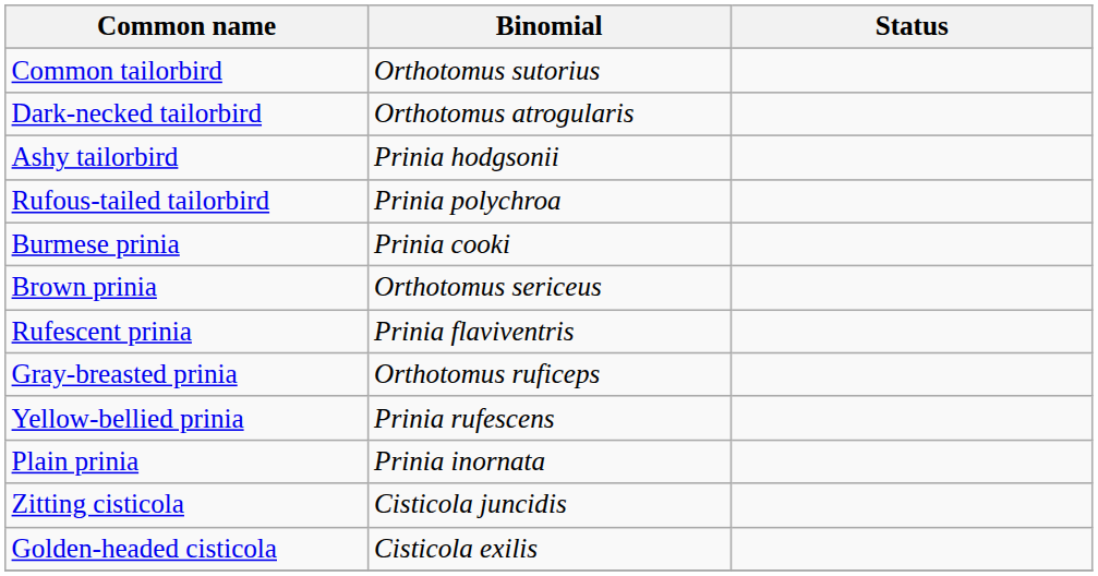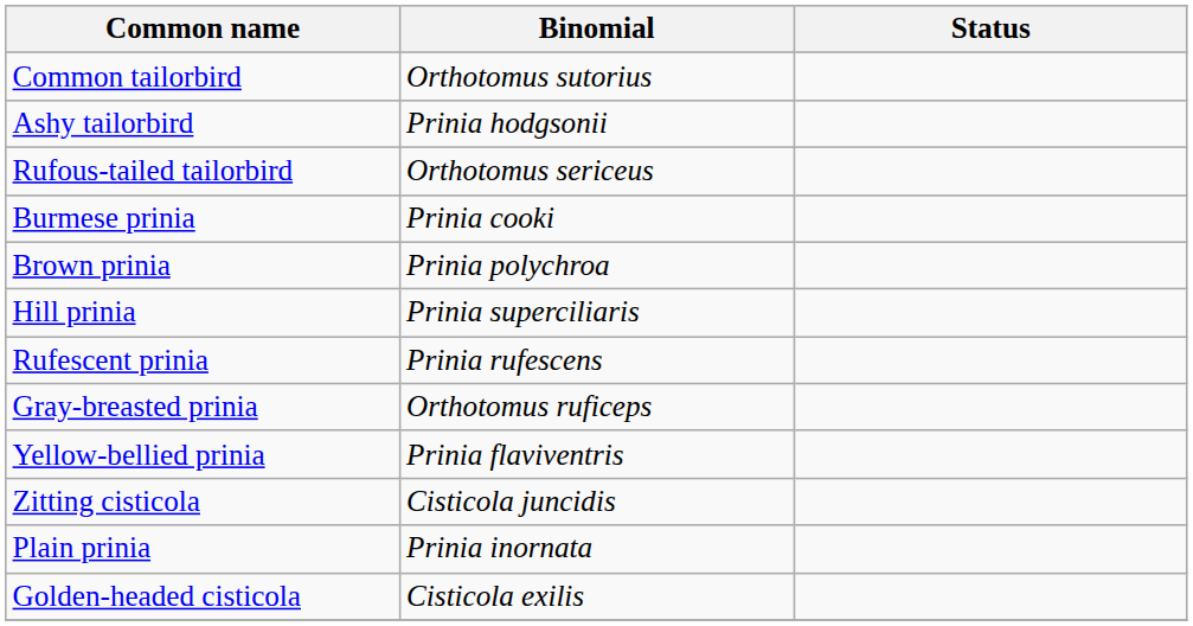- row: Dark-necked tailorbird | Orthotomus atrogularis
Rufous-tailed tailorbird | Binomial: Prinia polychroa -> Orthotomus sericeus
Brown prinia | Binomial: Orthotomus sericeus -> Prinia polychroa
+ row: Hill prinia | Prinia superciliaris
Rufescent prinia | Binomial: Prinia flaviventris -> Prinia rufescens
Yellow-bellied prinia | Binomial: Prinia rufescens -> Prinia flaviventris
rows swapped: Plain prinia <-> Zitting cisticola
